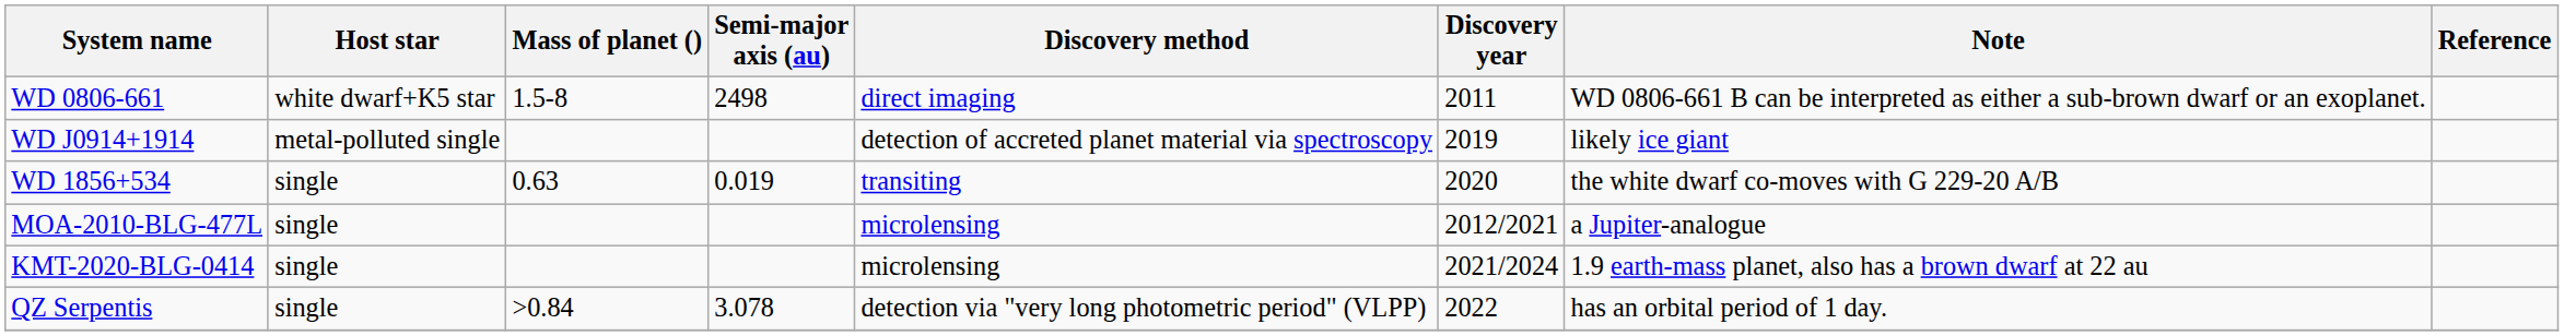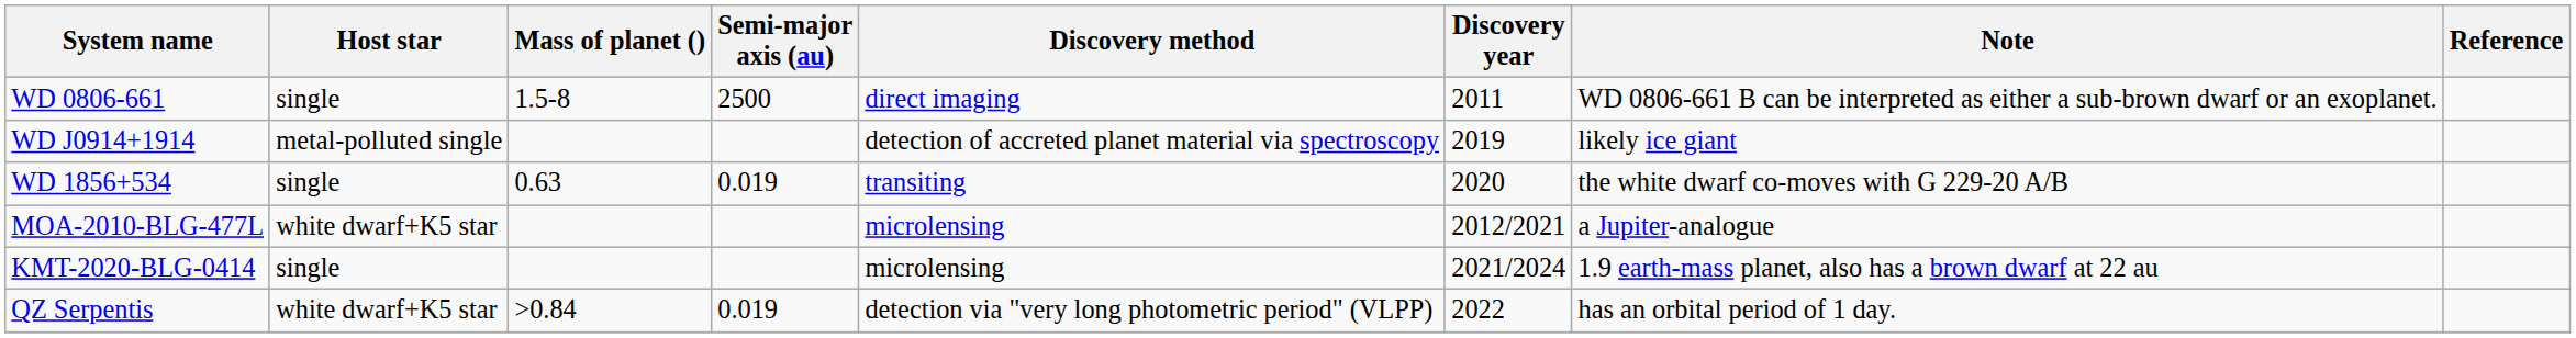WD 0806-661 | Host star: white dwarf+K5 star -> single
WD 0806-661 | Semi-major axis (au): 2498 -> 2500
MOA-2010-BLG-477L | Host star: single -> white dwarf+K5 star
QZ Serpentis | Host star: single -> white dwarf+K5 star
QZ Serpentis | Semi-major axis (au): 3.078 -> 0.019
